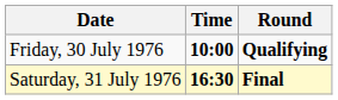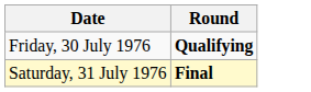- column: Time | 10:00 | 16:30
